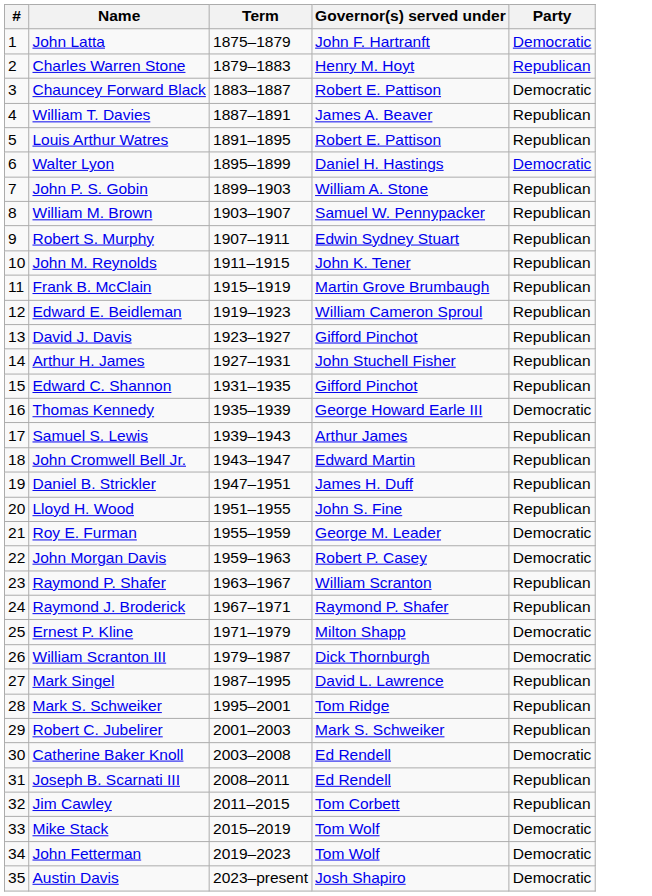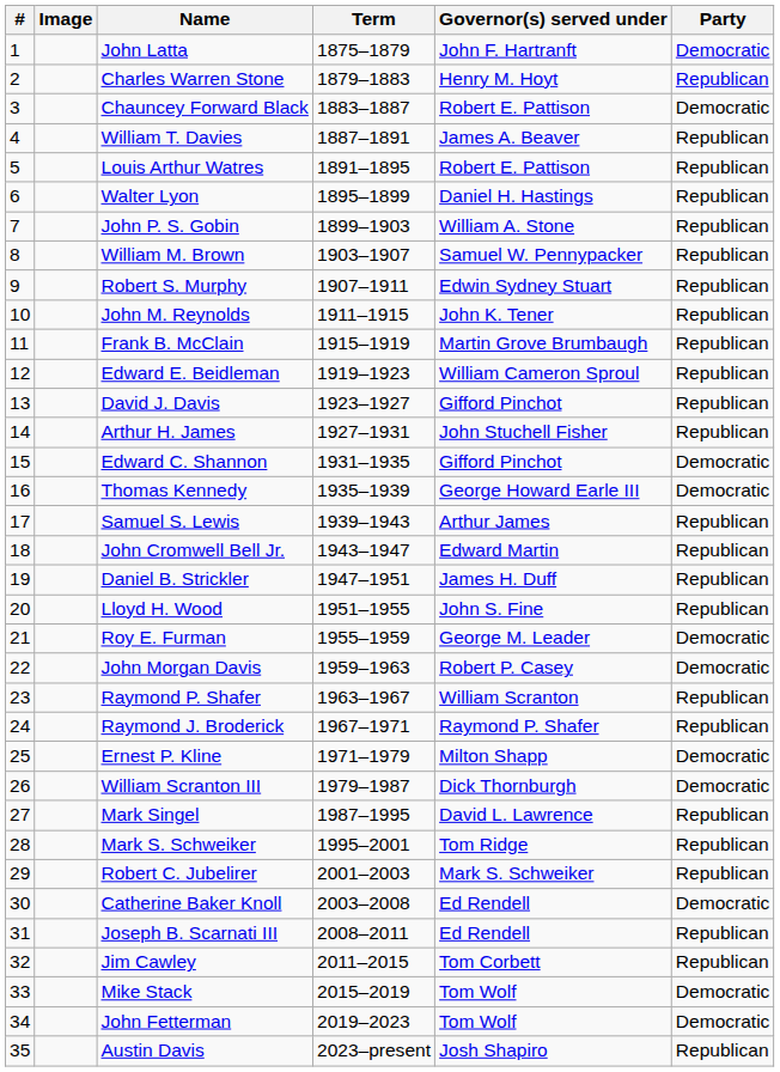+ column: Image
Walter Lyon | Party: Democratic -> Republican
Edward C. Shannon | Party: Republican -> Democratic
Austin Davis | Party: Democratic -> Republican
